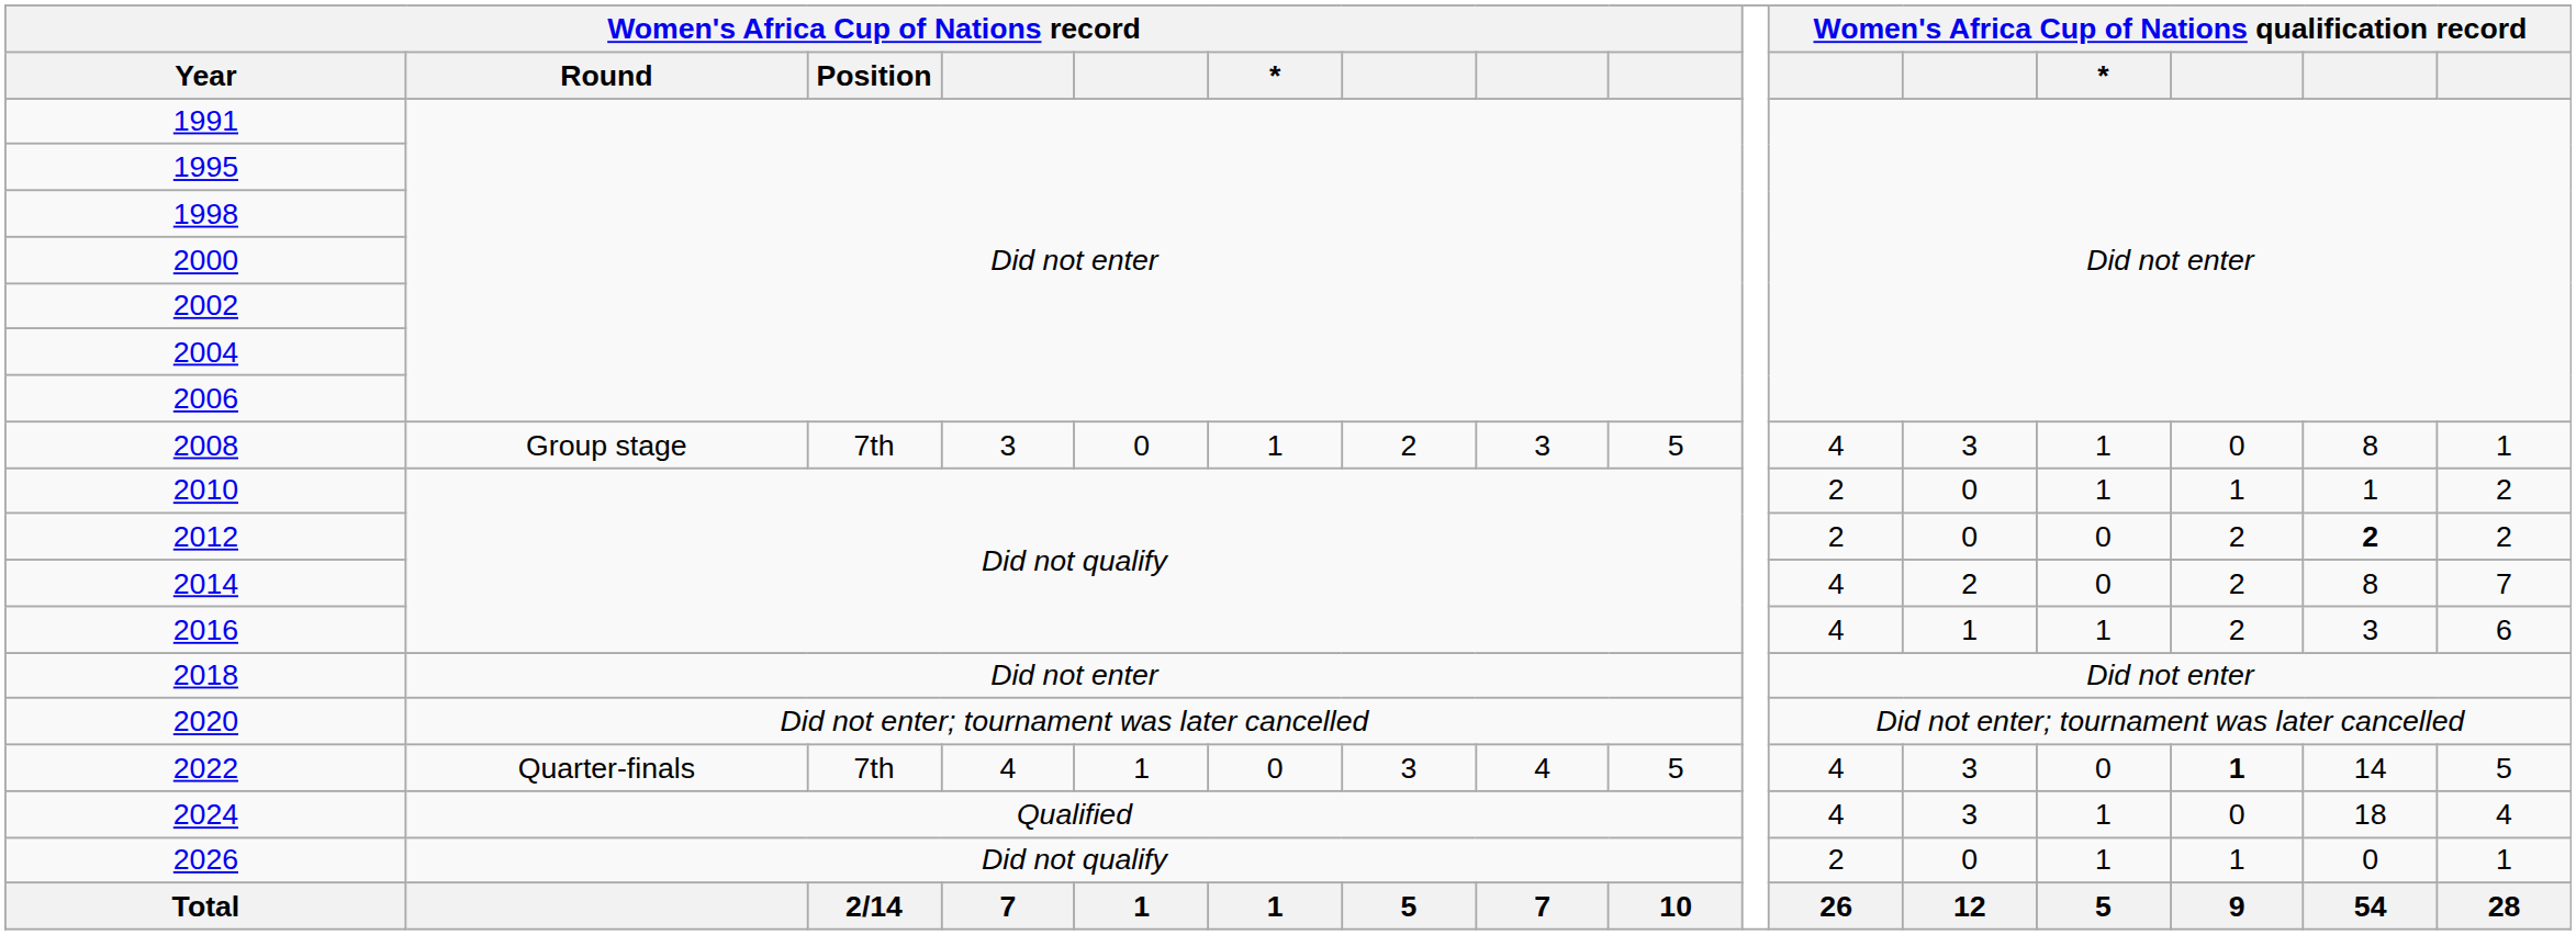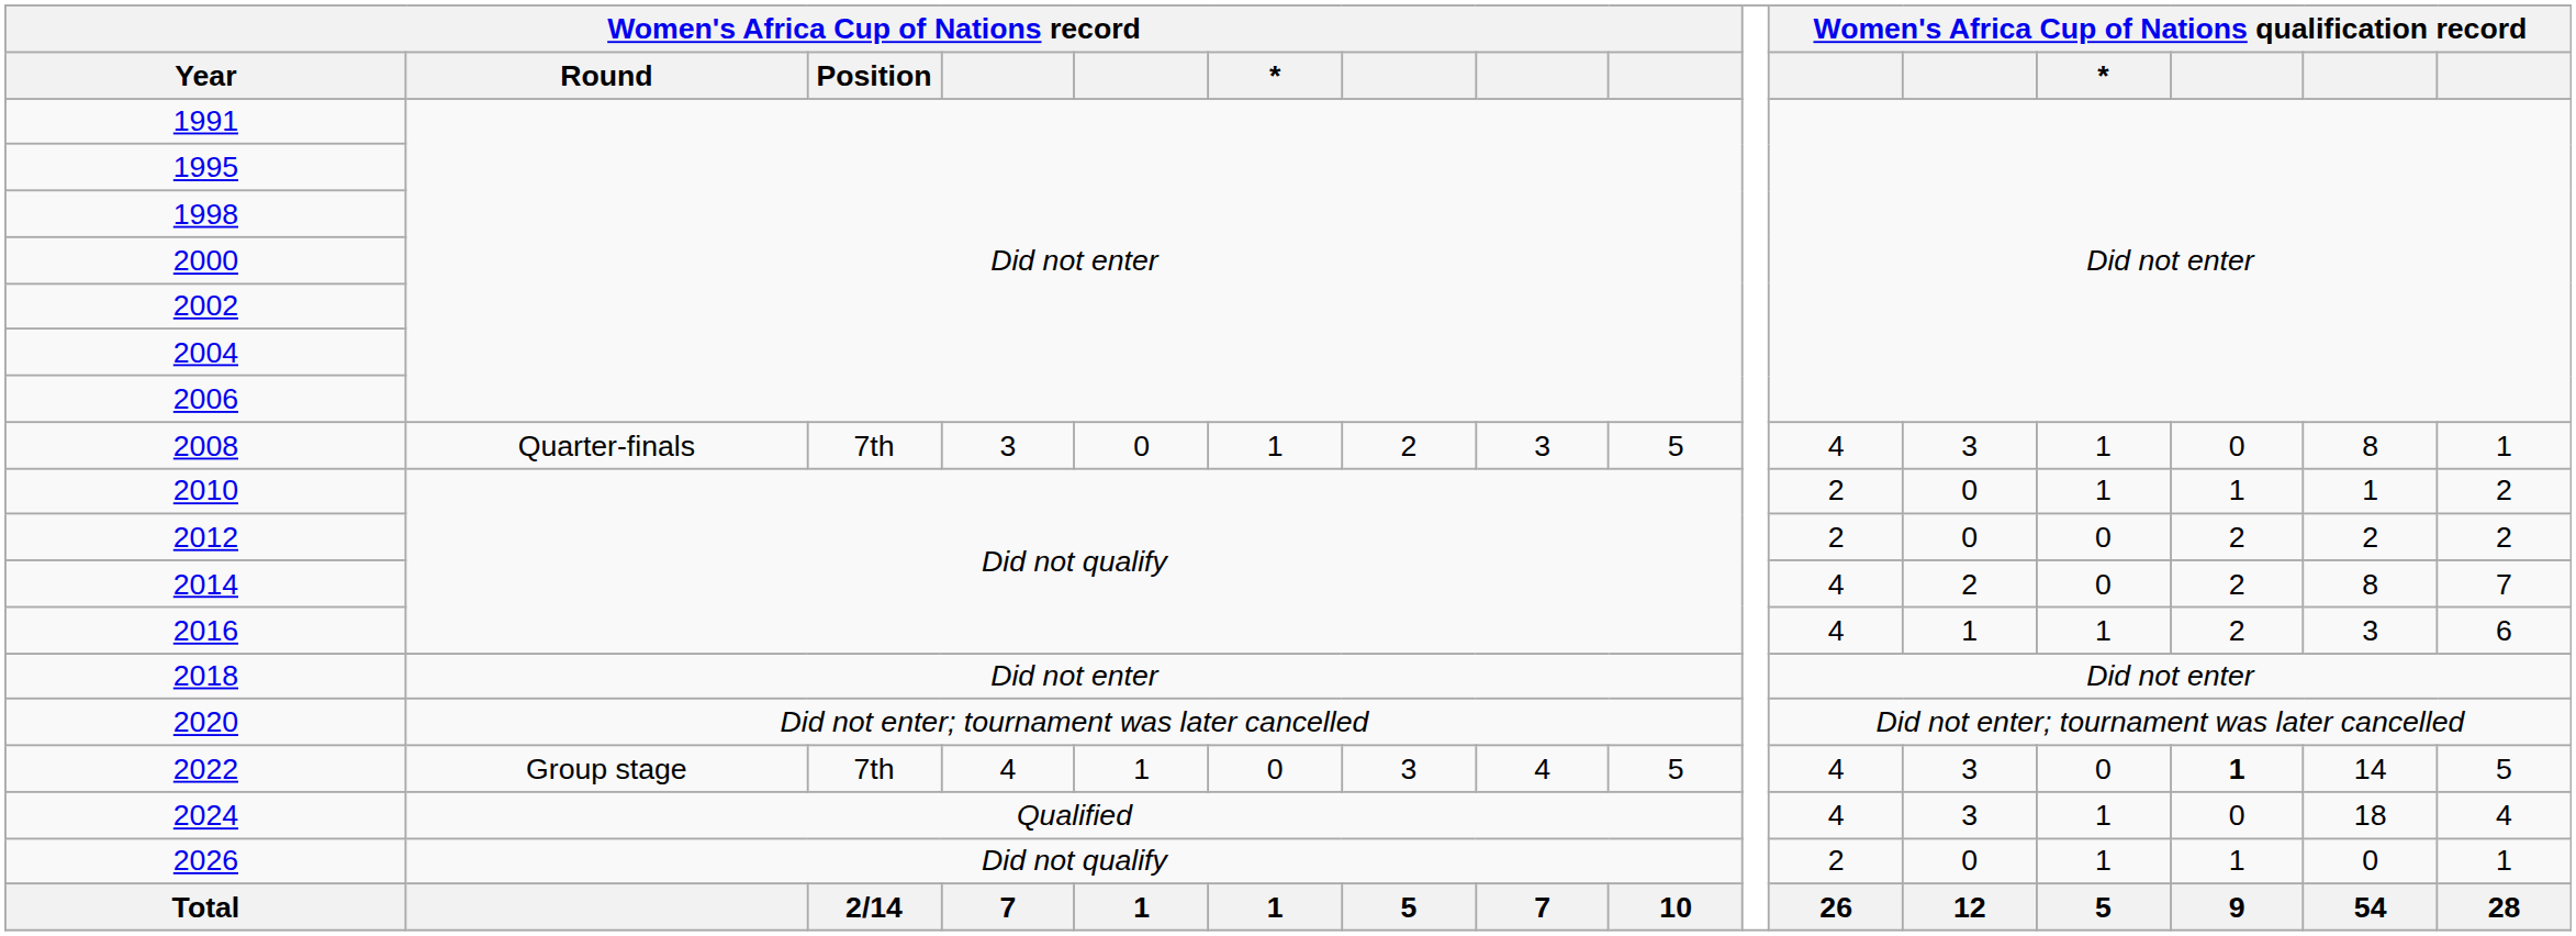2008 | Women's Africa Cup of Nations record / Round: Group stage -> Quarter-finals
2012 | column 15: bold -> normal
2022 | Women's Africa Cup of Nations record / Round: Quarter-finals -> Group stage
